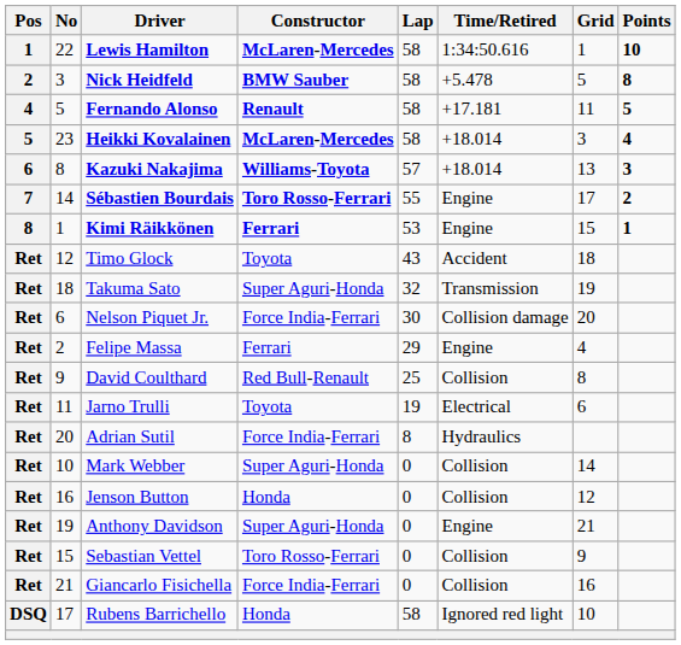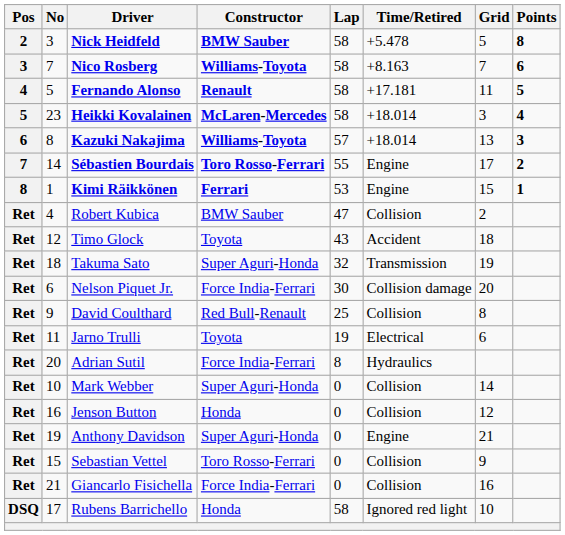- row: 1 | 22 | Lewis Hamilton | McLaren-Mercedes | 58 | 1:34:50.616 | 1 | 10
+ row: 3 | 7 | Nico Rosberg | Williams-Toyota | 58 | +8.163 | 7 | 6
+ row: Ret | 4 | Robert Kubica | BMW Sauber | 47 | Collision | 2
- row: Ret | 2 | Felipe Massa | Ferrari | 29 | Engine | 4
